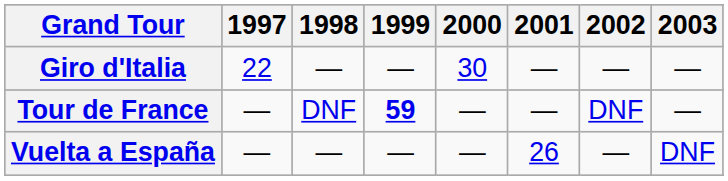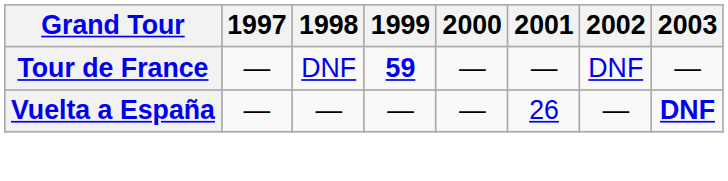- row: Giro d'Italia | 22 | — | — | 30 | — | — | —
Vuelta a España | 2003: normal -> bold
